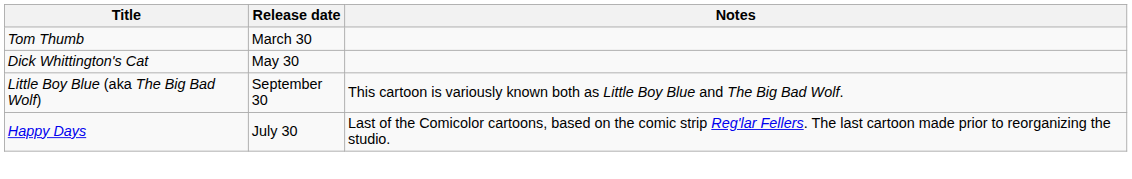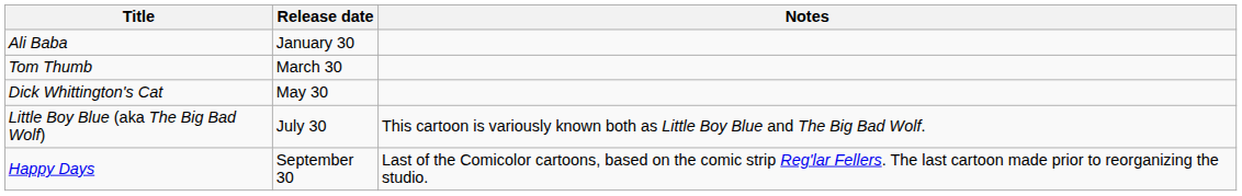+ row: Ali Baba | January 30
Little Boy Blue (aka The Big Bad Wolf) | Release date: September 30 -> July 30
Happy Days | Release date: July 30 -> September 30
